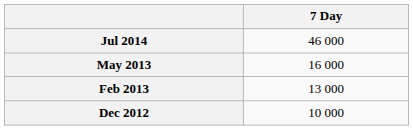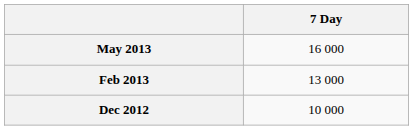- row: Jul 2014 | 46 000
